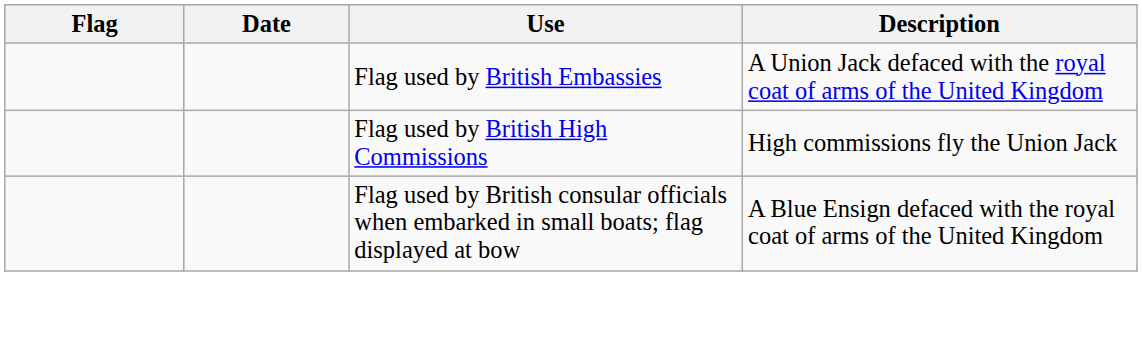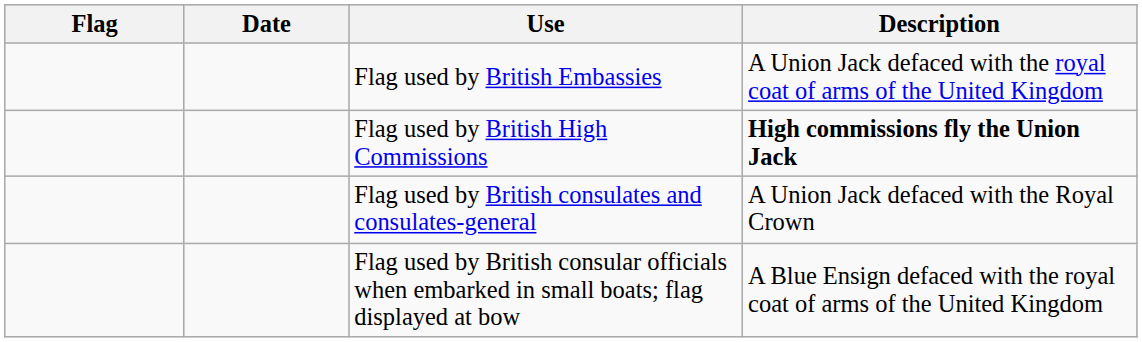Flag used by British High Commissions | Description: normal -> bold
+ row: Flag used by British consulates and consulates-general | A Union Jack defaced with the Royal Crown
